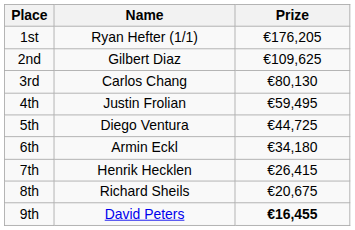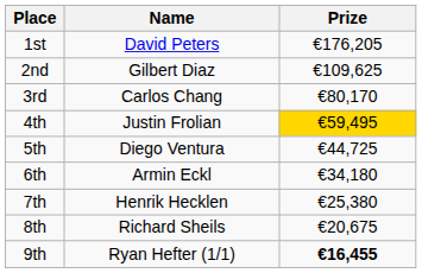1st | Name: Ryan Hefter (1/1) -> David Peters
3rd | Prize: €80,130 -> €80,170
4th | Prize: no background -> gold background
7th | Prize: €26,415 -> €25,380
9th | Name: David Peters -> Ryan Hefter (1/1)
